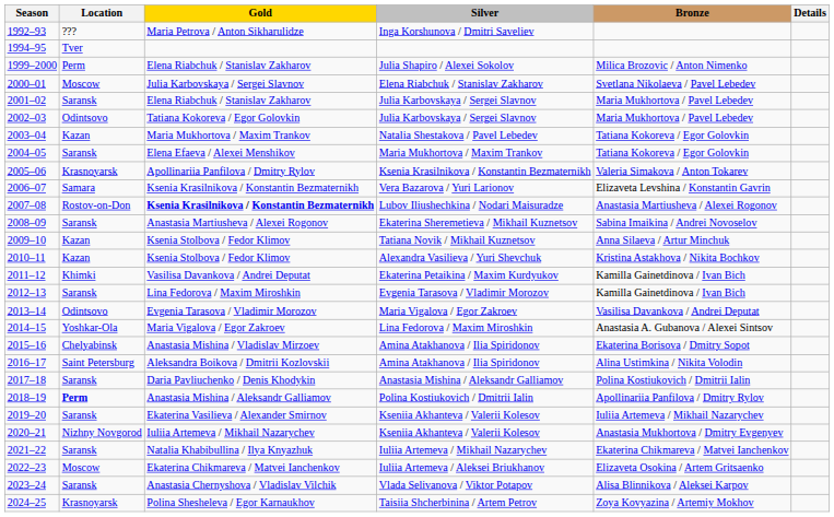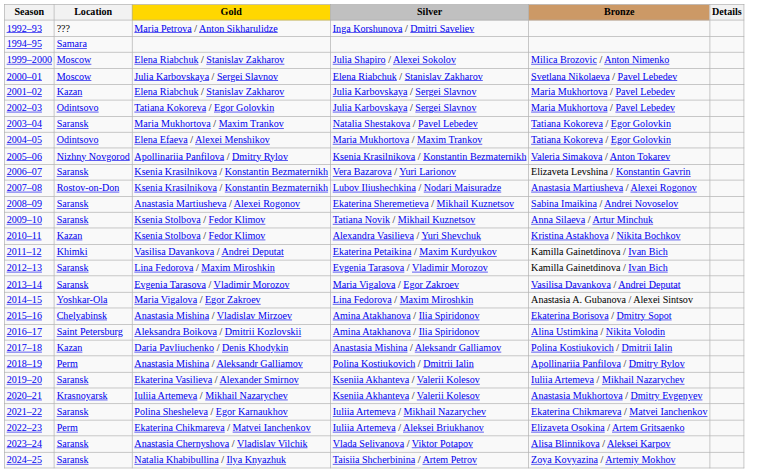1994–95 | Location: Tver -> Samara
1999–2000 | Location: Perm -> Moscow
2001–02 | Location: Saransk -> Kazan
2003–04 | Location: Kazan -> Saransk
2004–05 | Location: Saransk -> Odintsovo
2005–06 | Location: Krasnoyarsk -> Nizhny Novgorod
2006–07 | Location: Samara -> Saransk
2007–08 | Gold: bold -> normal
2009–10 | Location: Kazan -> Saransk
2013–14 | Location: Odintsovo -> Saransk
2017–18 | Location: Saransk -> Kazan
2018–19 | Location: bold -> normal
2020–21 | Location: Nizhny Novgorod -> Krasnoyarsk
2021–22 | Gold: Natalia Khabibullina / Ilya Knyazhuk -> Polina Shesheleva / Egor Karnaukhov
2022–23 | Location: Moscow -> Perm
2024–25 | Location: Krasnoyarsk -> Saransk
2024–25 | Gold: Polina Shesheleva / Egor Karnaukhov -> Natalia Khabibullina / Ilya Knyazhuk
